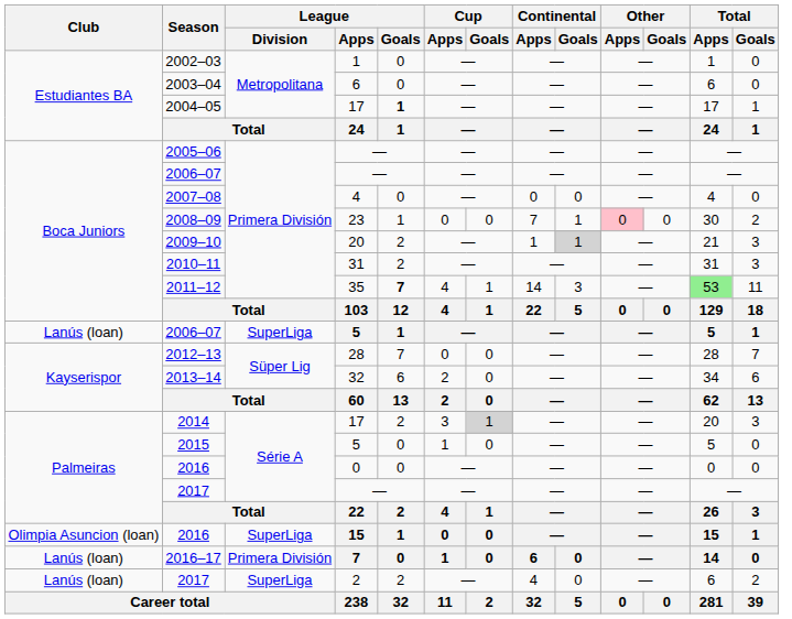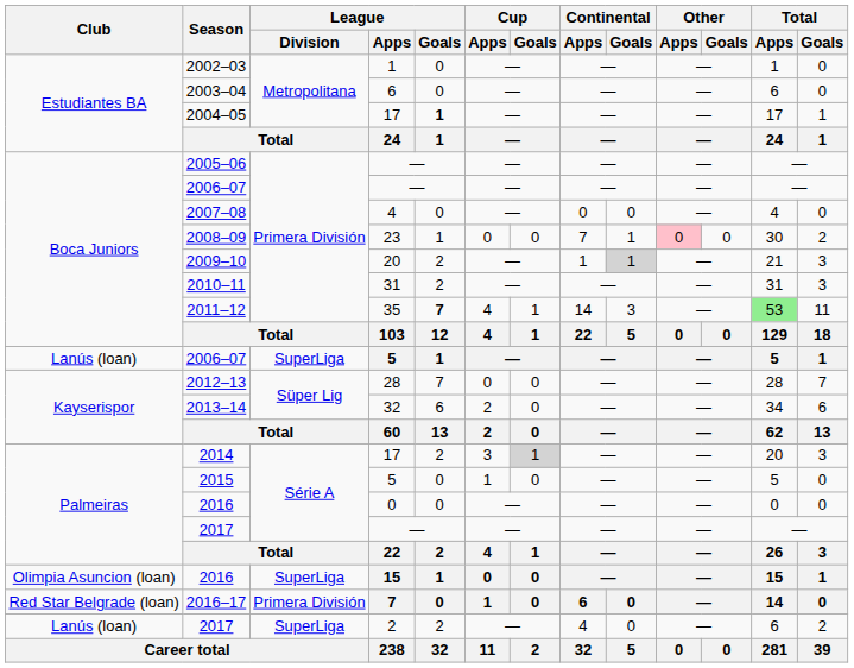2016–17 | Club: Lanús (loan) -> Red Star Belgrade (loan)
